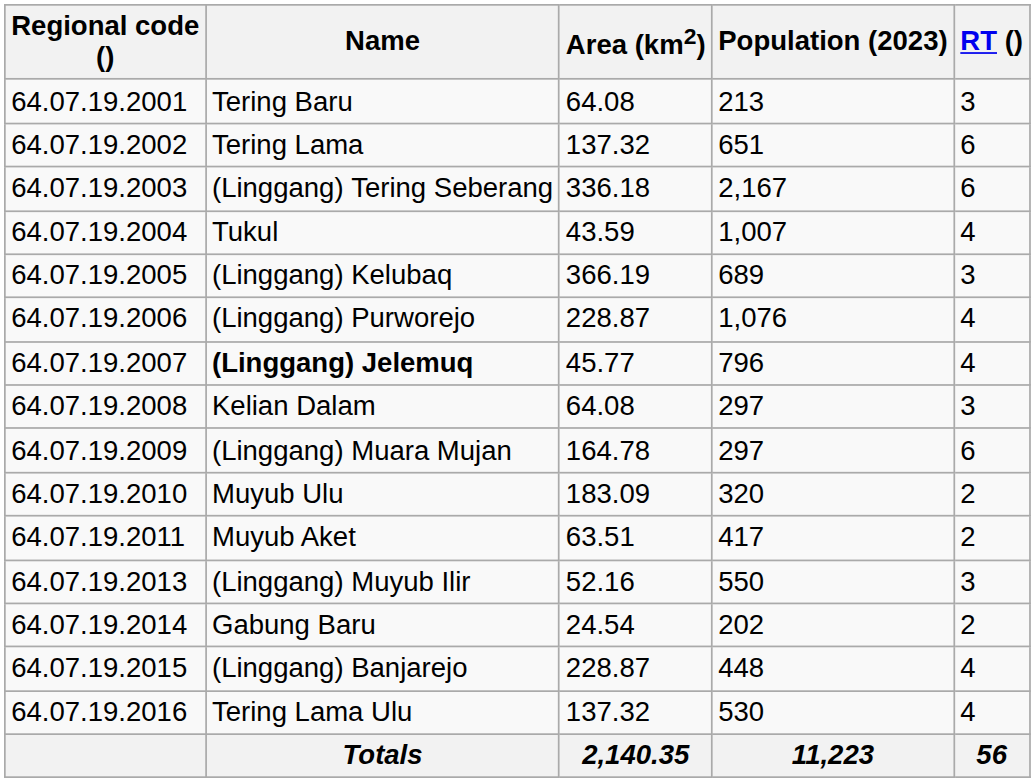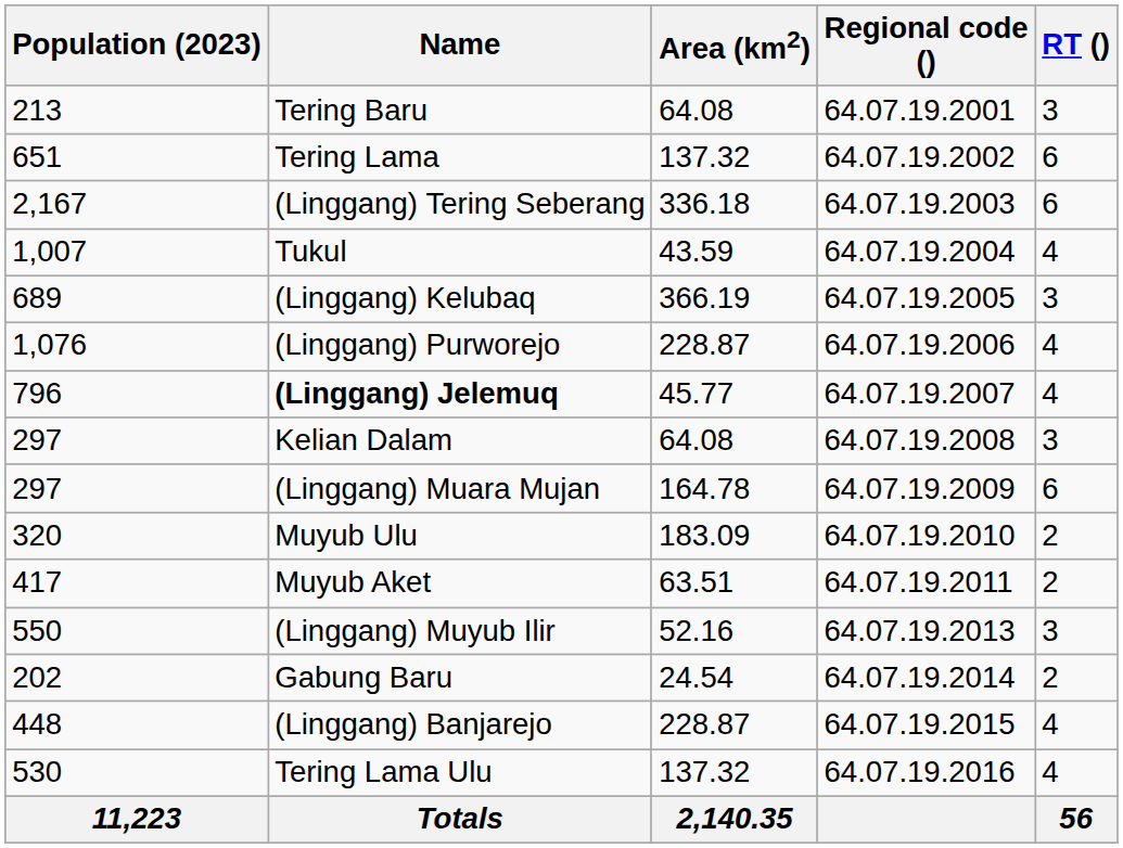columns swapped: Regional code () <-> Population (2023)
